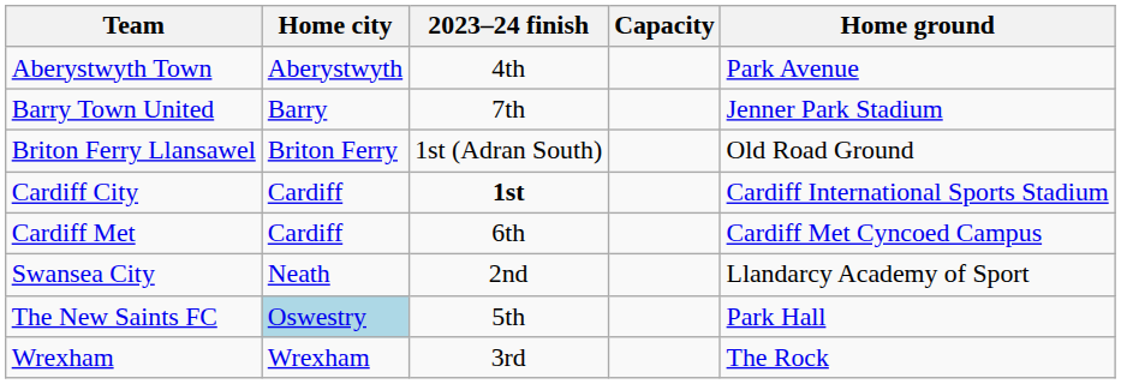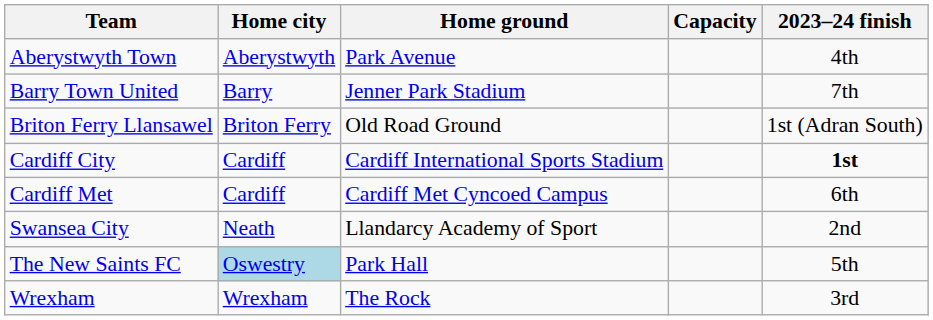columns swapped: Home ground <-> 2023–24 finish
